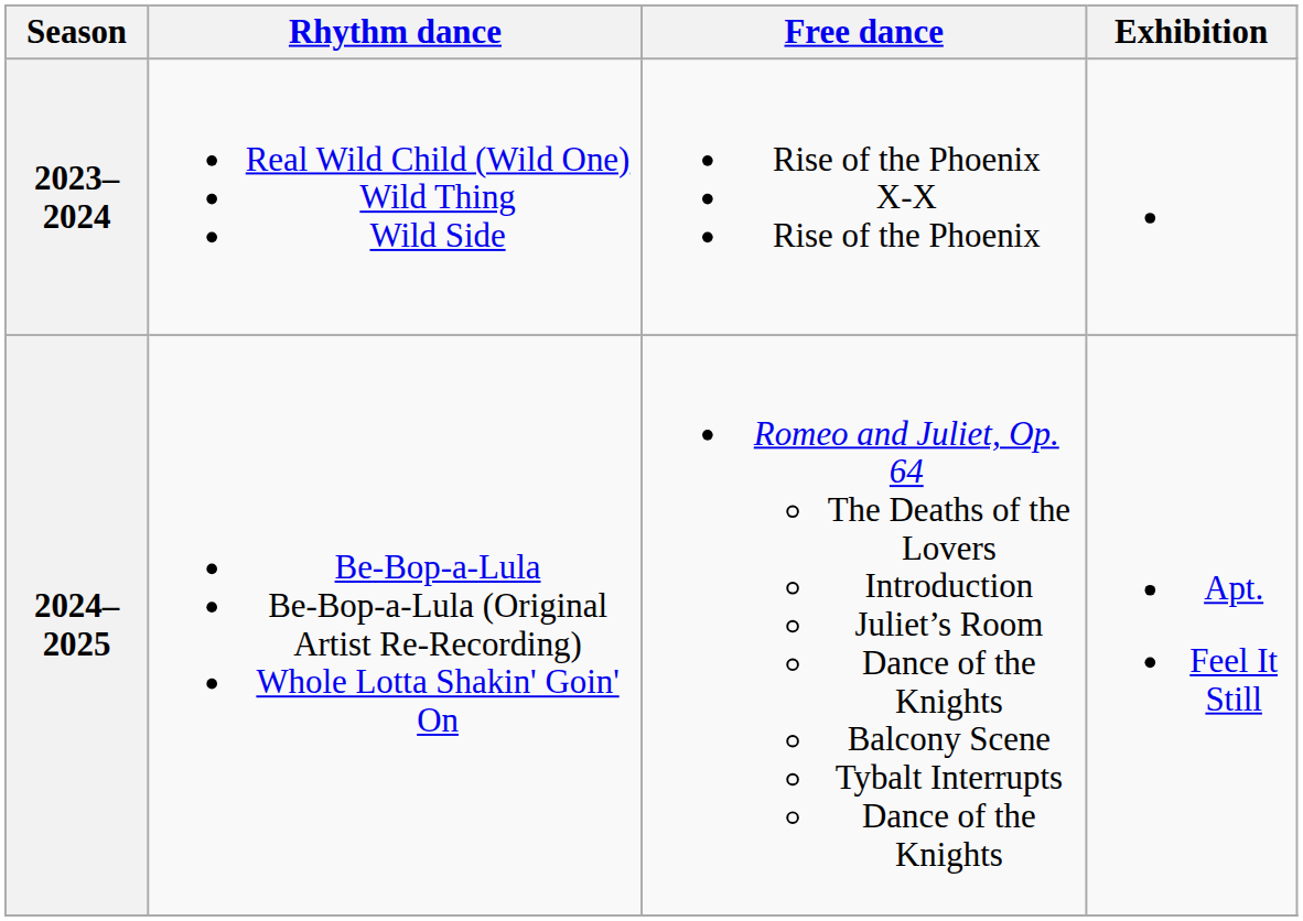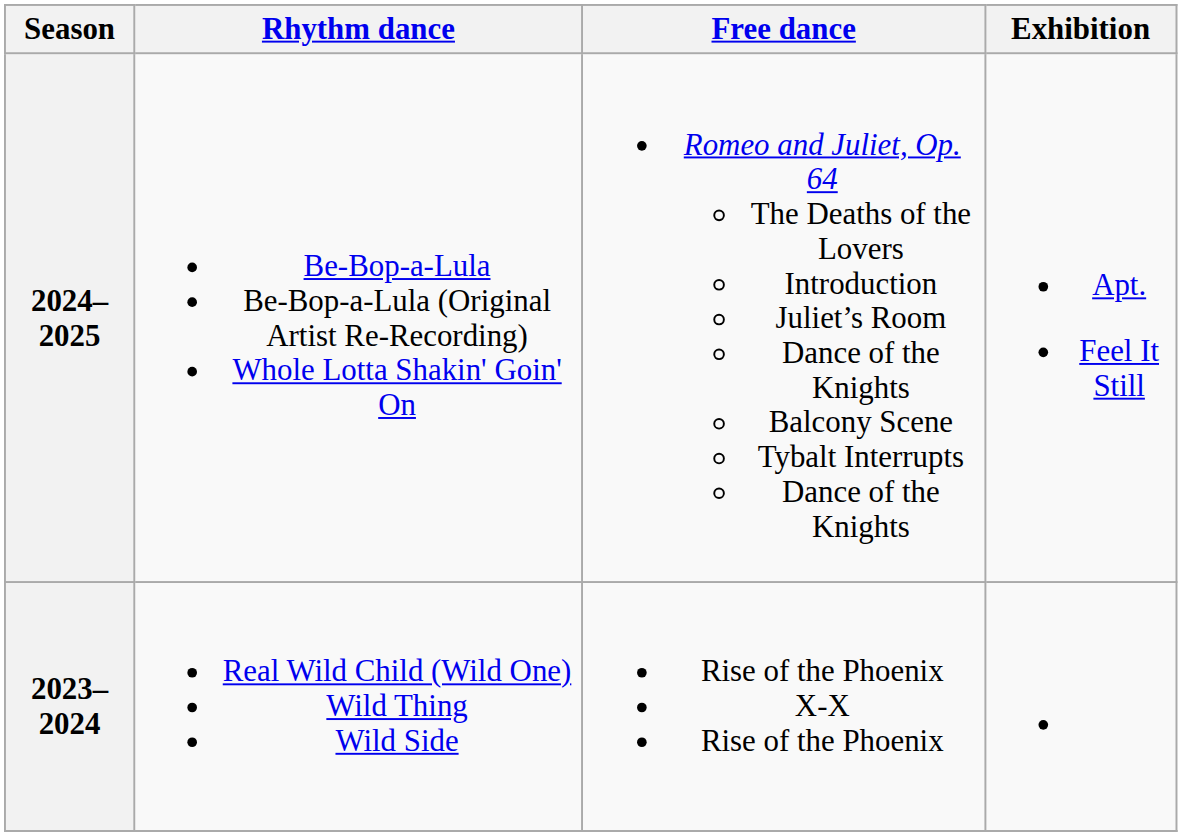rows swapped: 2024–2025 <-> 2023–2024
